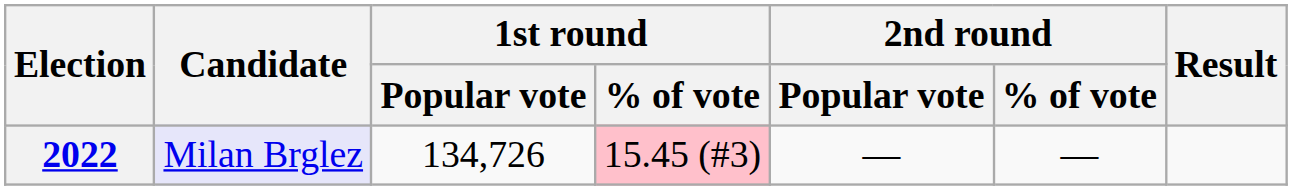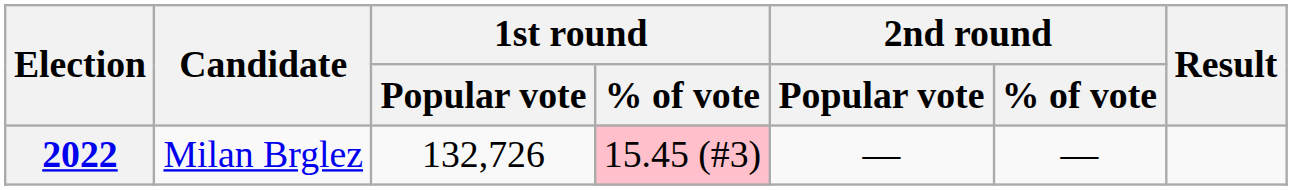2022 | Candidate: lavender background -> no background
2022 | 1st round / Popular vote: 134,726 -> 132,726
